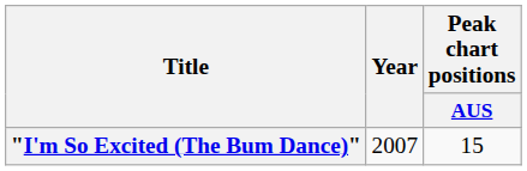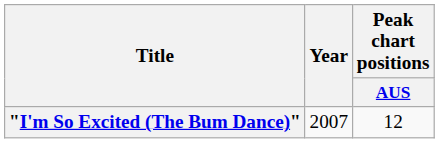"I'm So Excited (The Bum Dance)" | Peak chart positions / AUS: 15 -> 12
